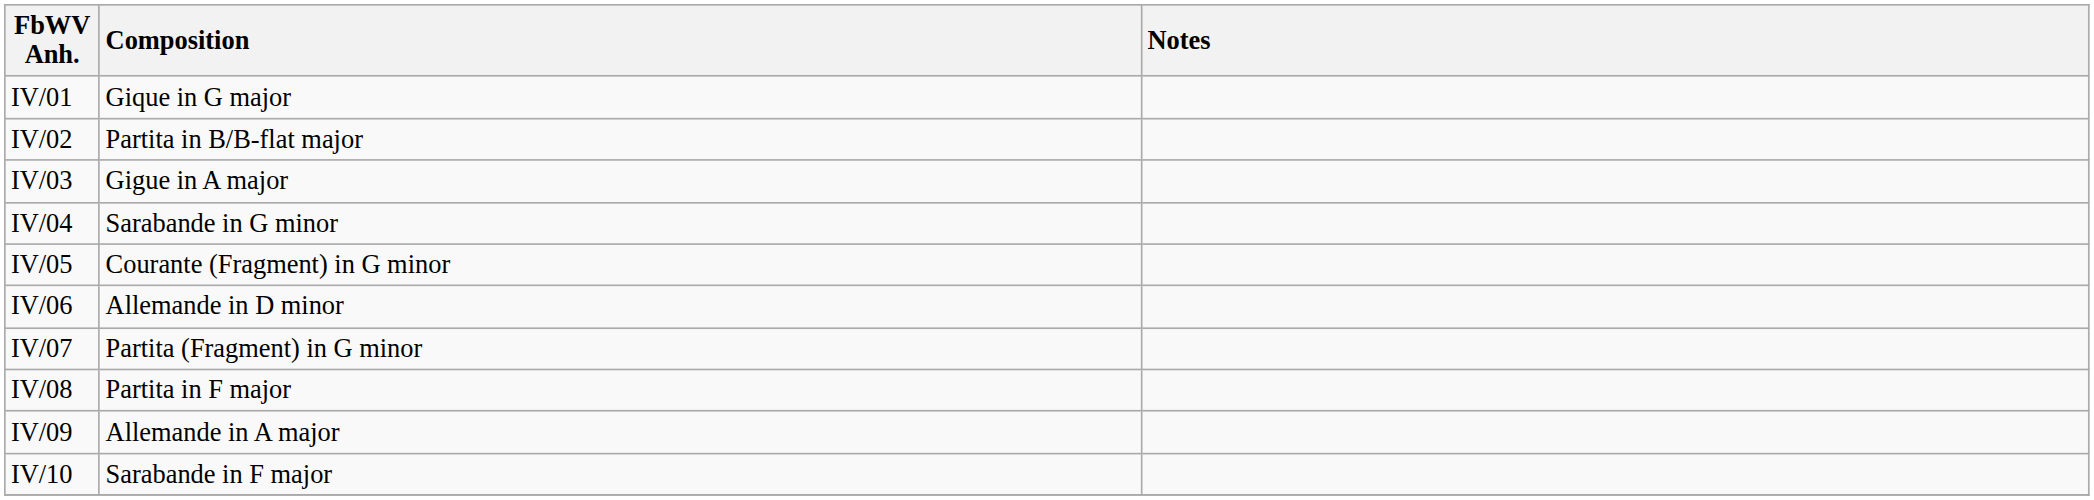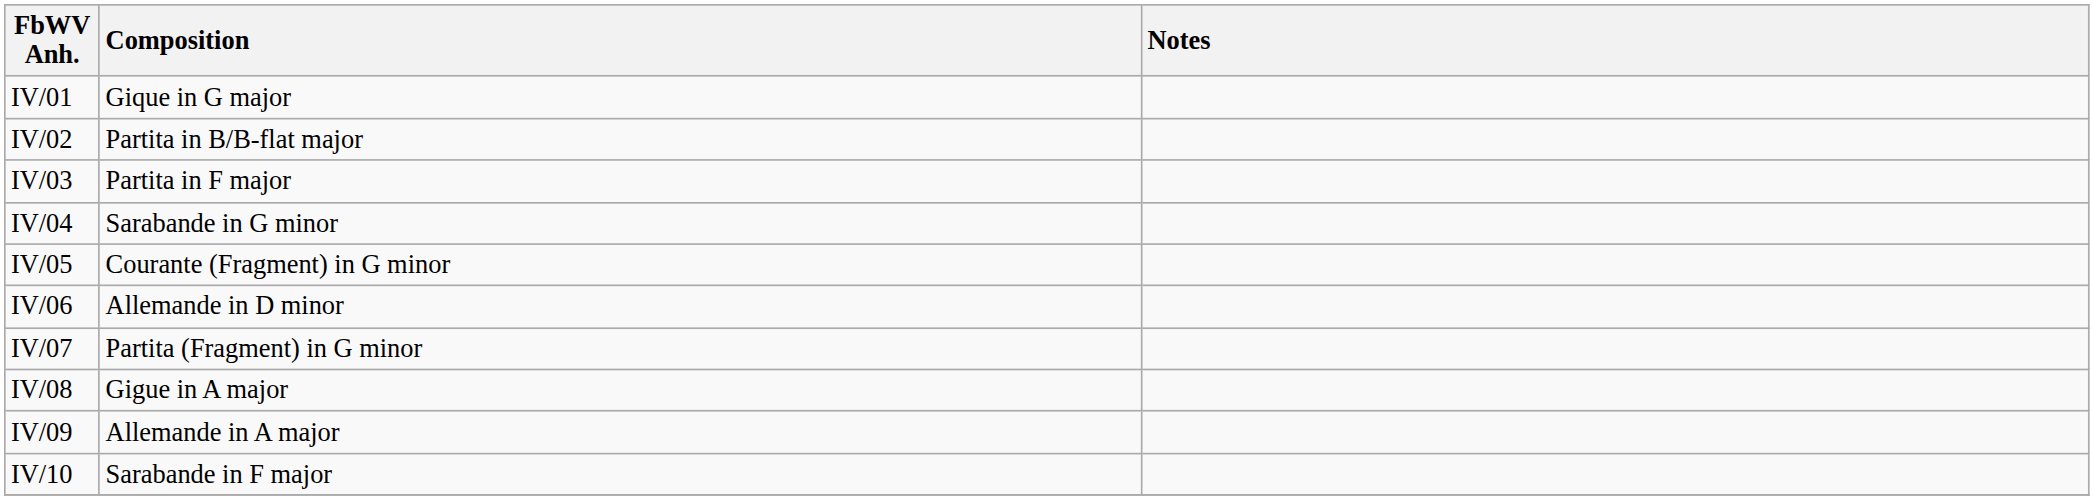IV/03 | Composition: Gigue in A major -> Partita in F major
IV/08 | Composition: Partita in F major -> Gigue in A major
